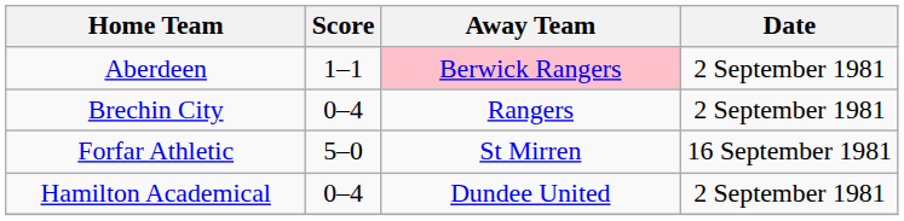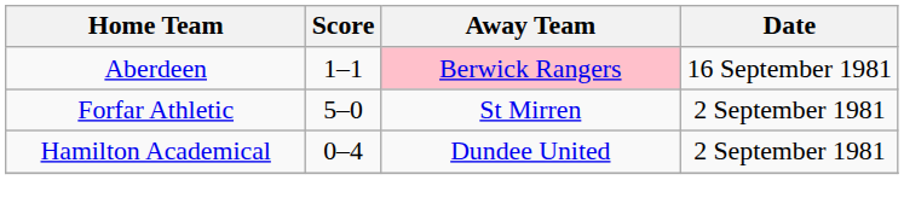Aberdeen | Date: 2 September 1981 -> 16 September 1981
- row: Brechin City | 0–4 | Rangers | 2 September 1981
Forfar Athletic | Date: 16 September 1981 -> 2 September 1981
